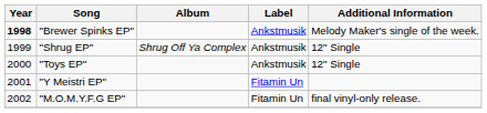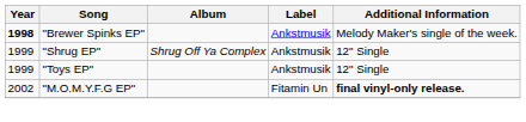"Toys EP" | Year: 2000 -> 1999
- row: 2001 | "Y Meistri EP" | Fitamin Un
"M.O.M.Y.F.G EP" | Additional Information: normal -> bold
